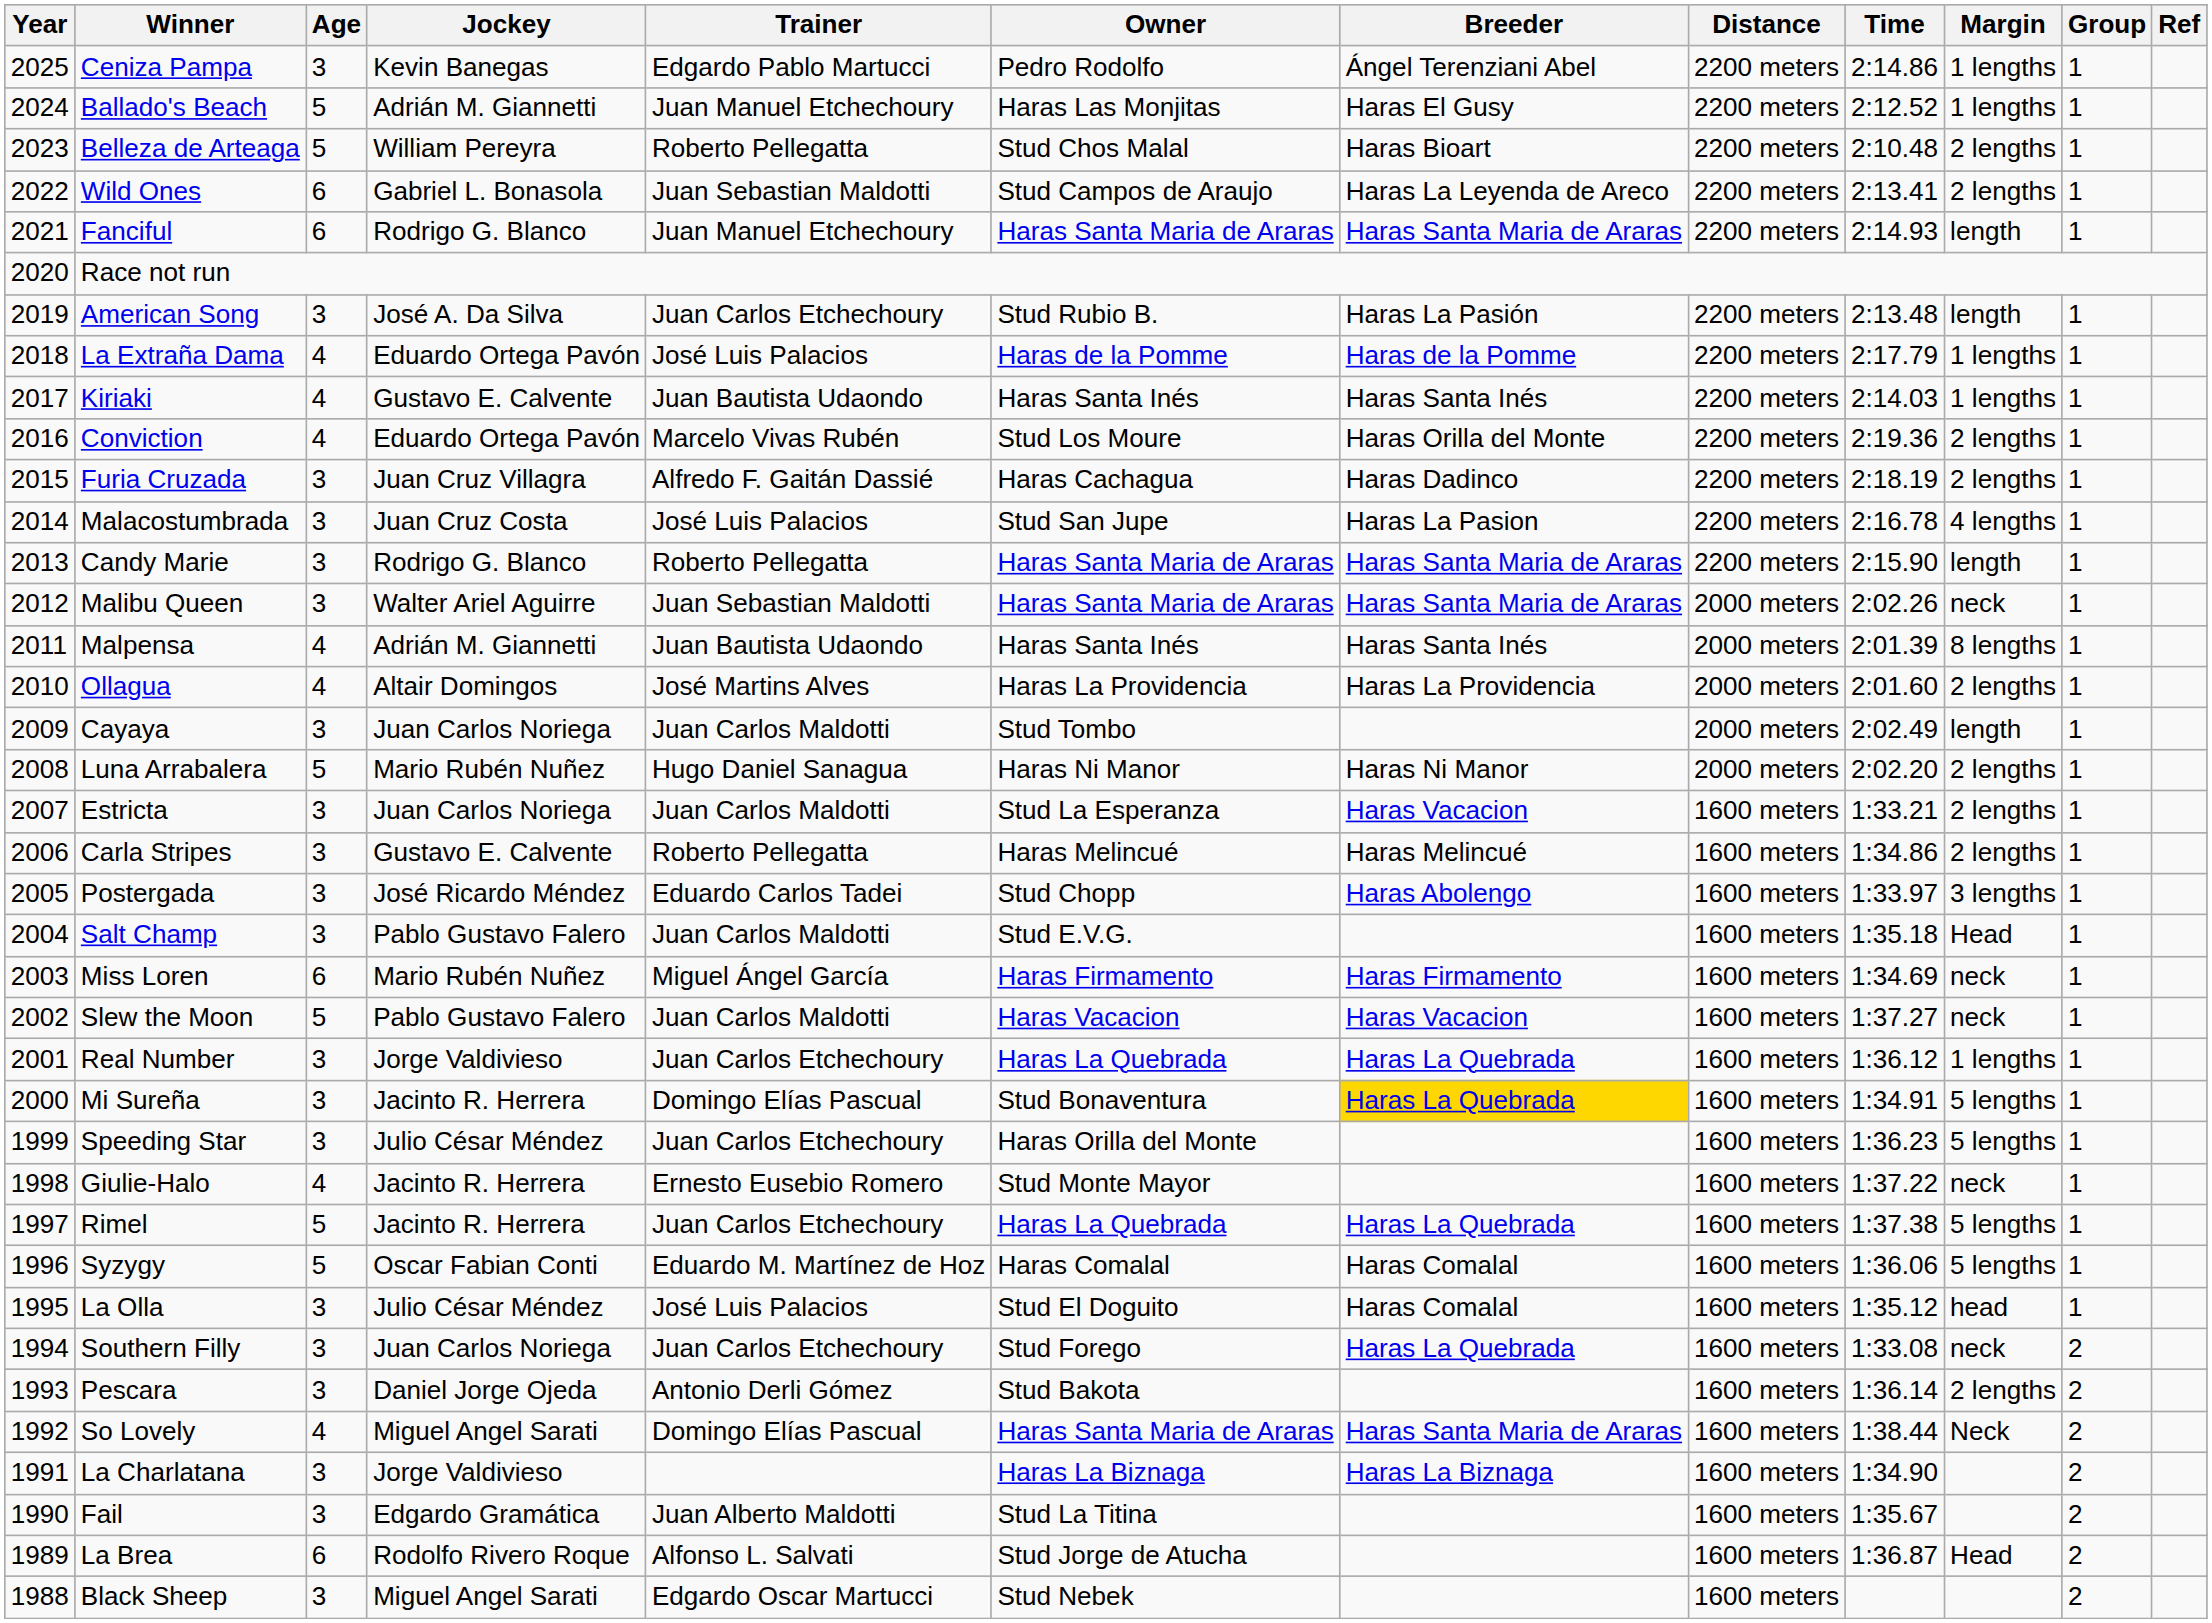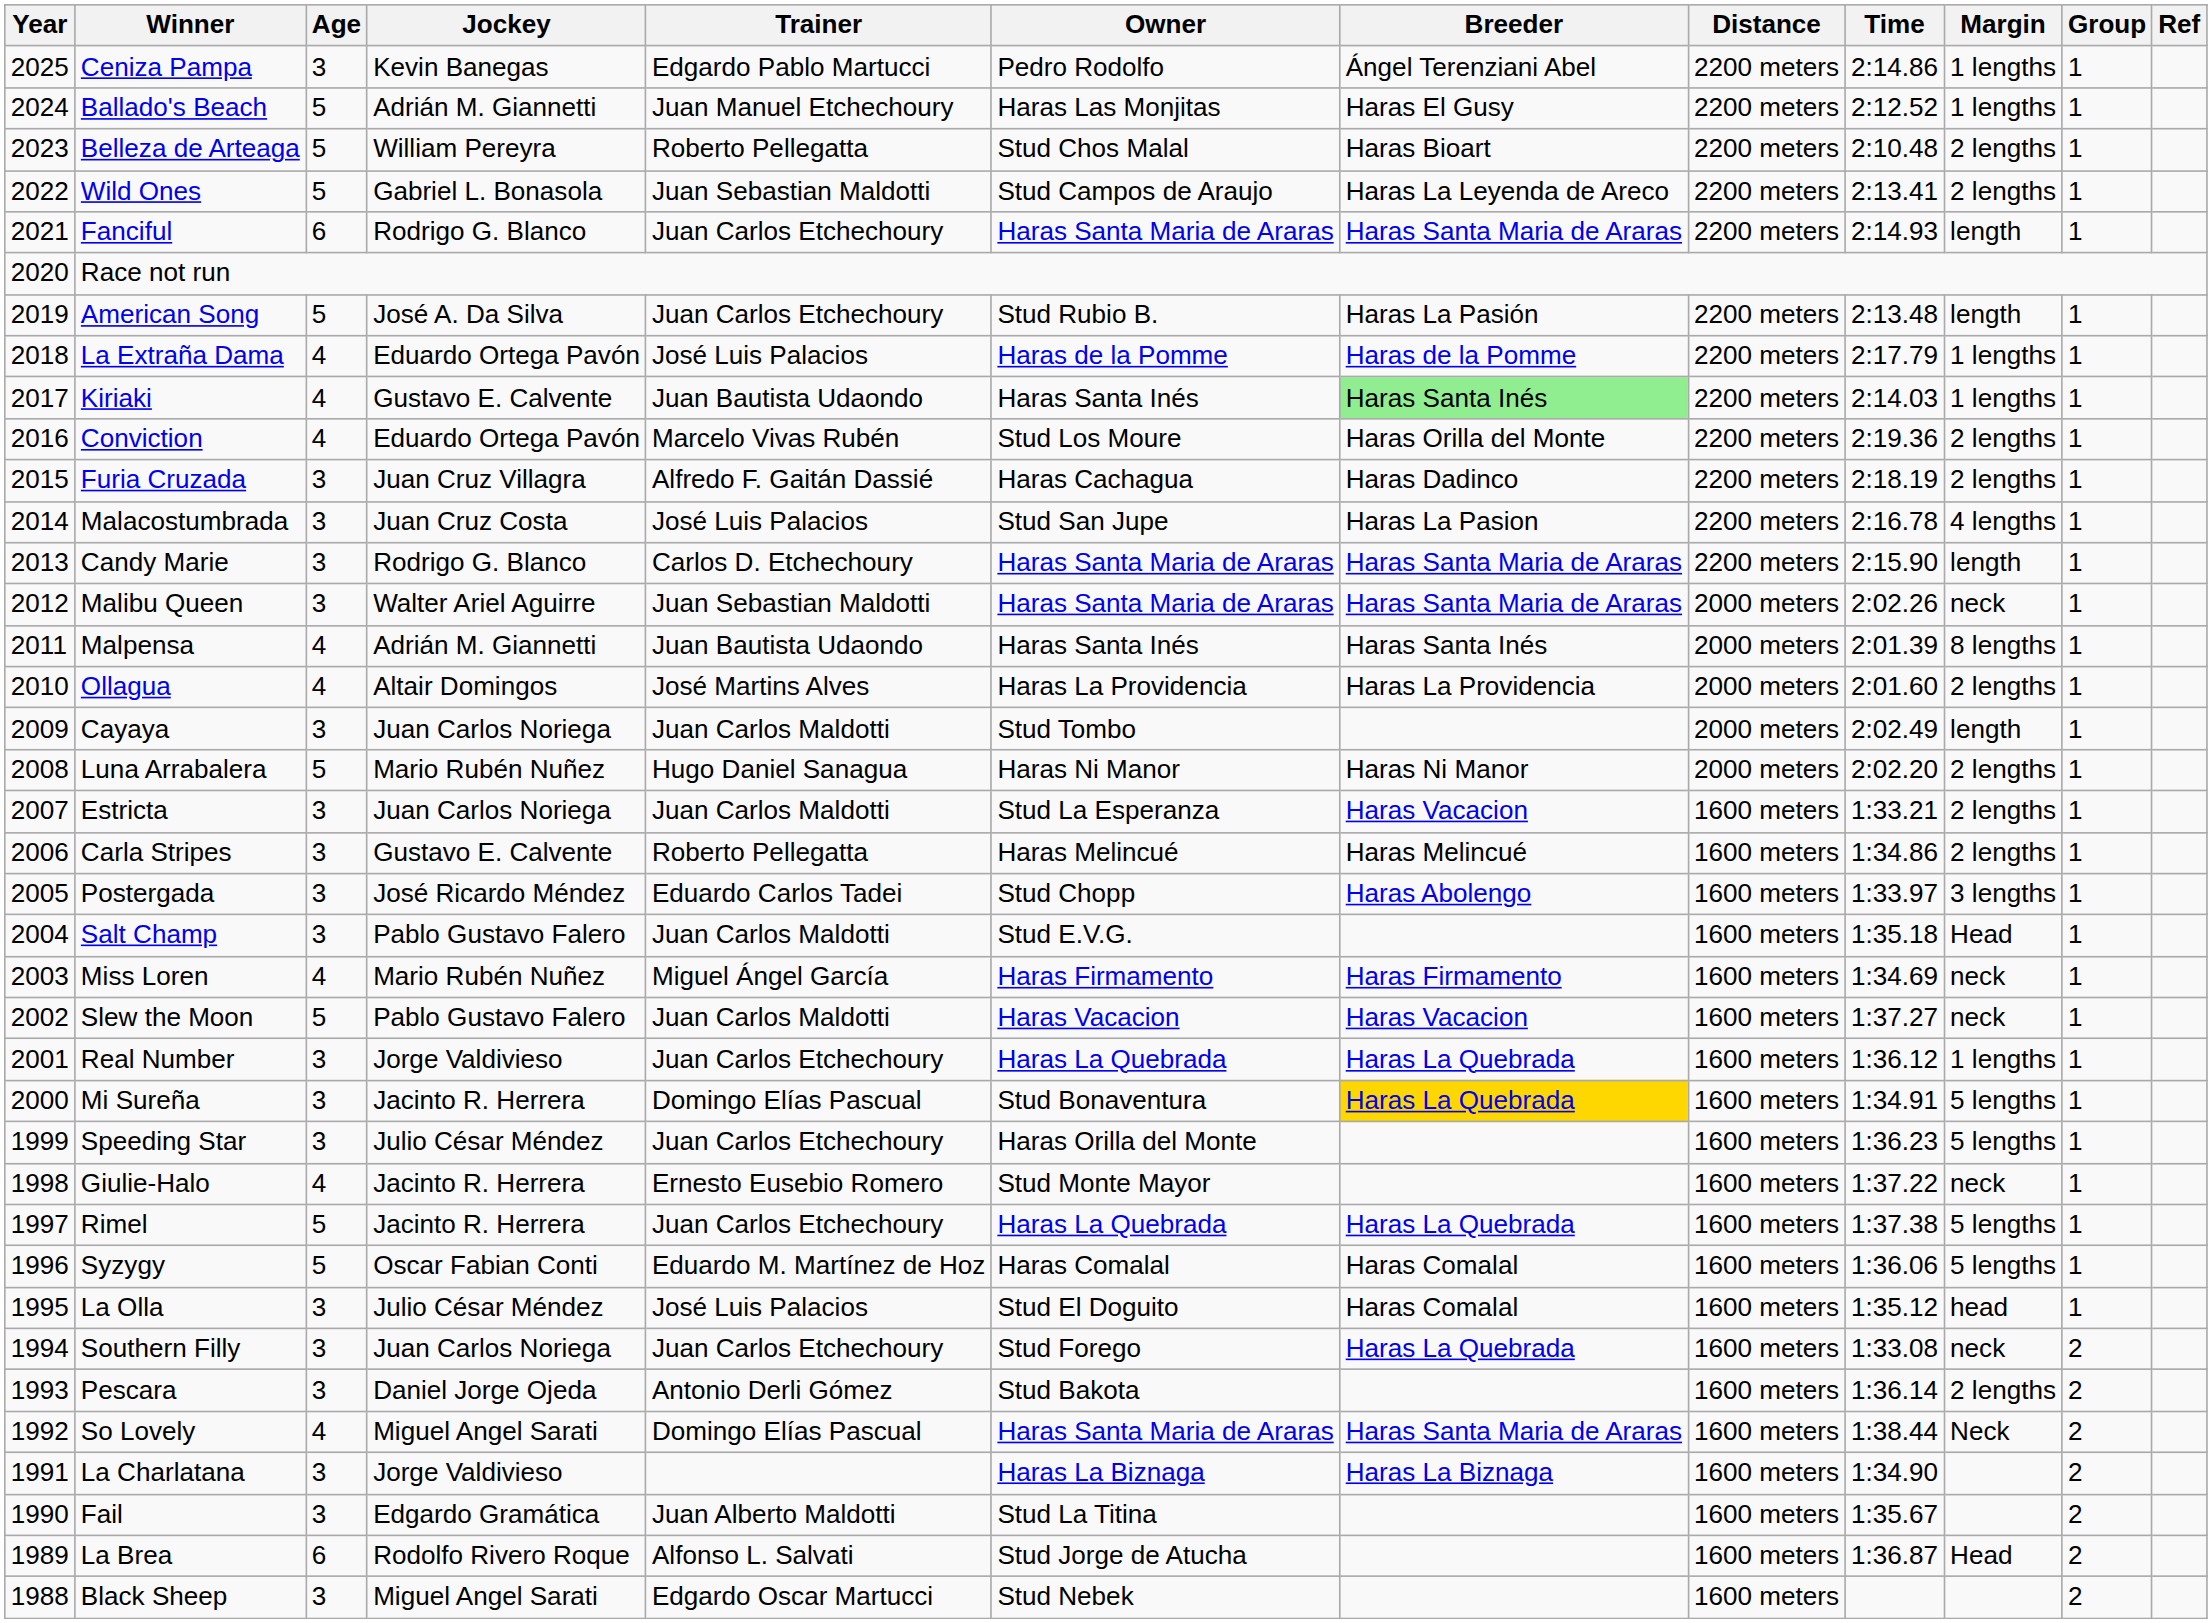Wild Ones | Age: 6 -> 5
Fanciful | Trainer: Juan Manuel Etchechoury -> Juan Carlos Etchechoury
American Song | Age: 3 -> 5
Kiriaki | Breeder: no background -> lightgreen background
Candy Marie | Trainer: Roberto Pellegatta -> Carlos D. Etchechoury
Miss Loren | Age: 6 -> 4
